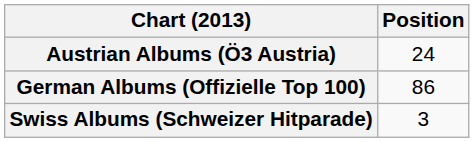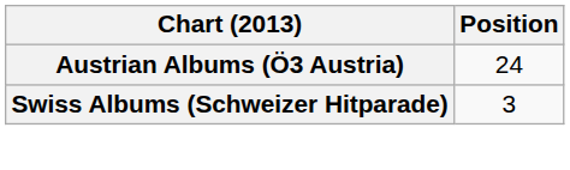- row: German Albums (Offizielle Top 100) | 86
